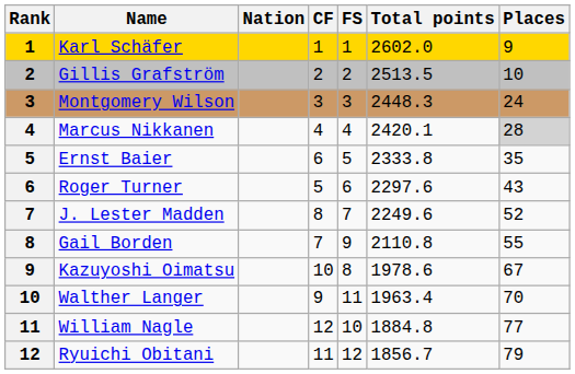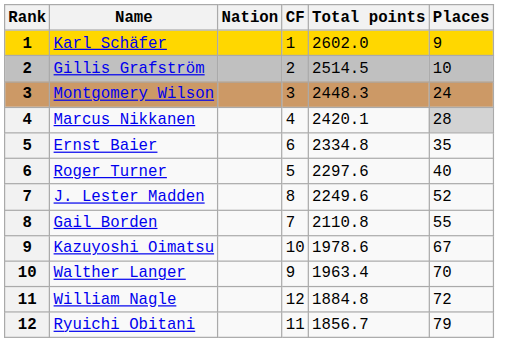- column: FS | 1 | 2 | 3 | 4 | 5 | 6 | 7 | 9 | 8 | 11 | 10 | 12
Gillis Grafström | Total points: 2513.5 -> 2514.5
Ernst Baier | Total points: 2333.8 -> 2334.8
Roger Turner | Places: 43 -> 40
William Nagle | Places: 77 -> 72
